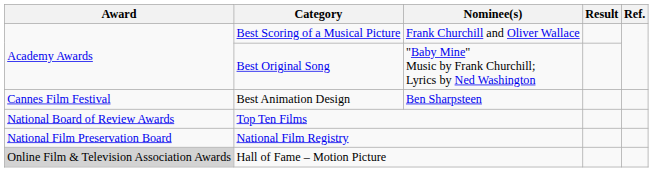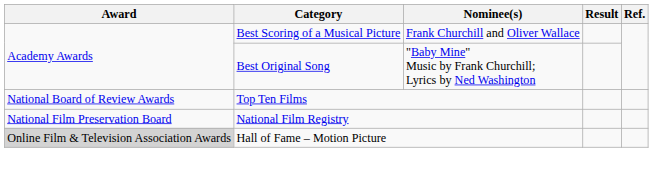- row: Cannes Film Festival | Best Animation Design | Ben Sharpsteen
